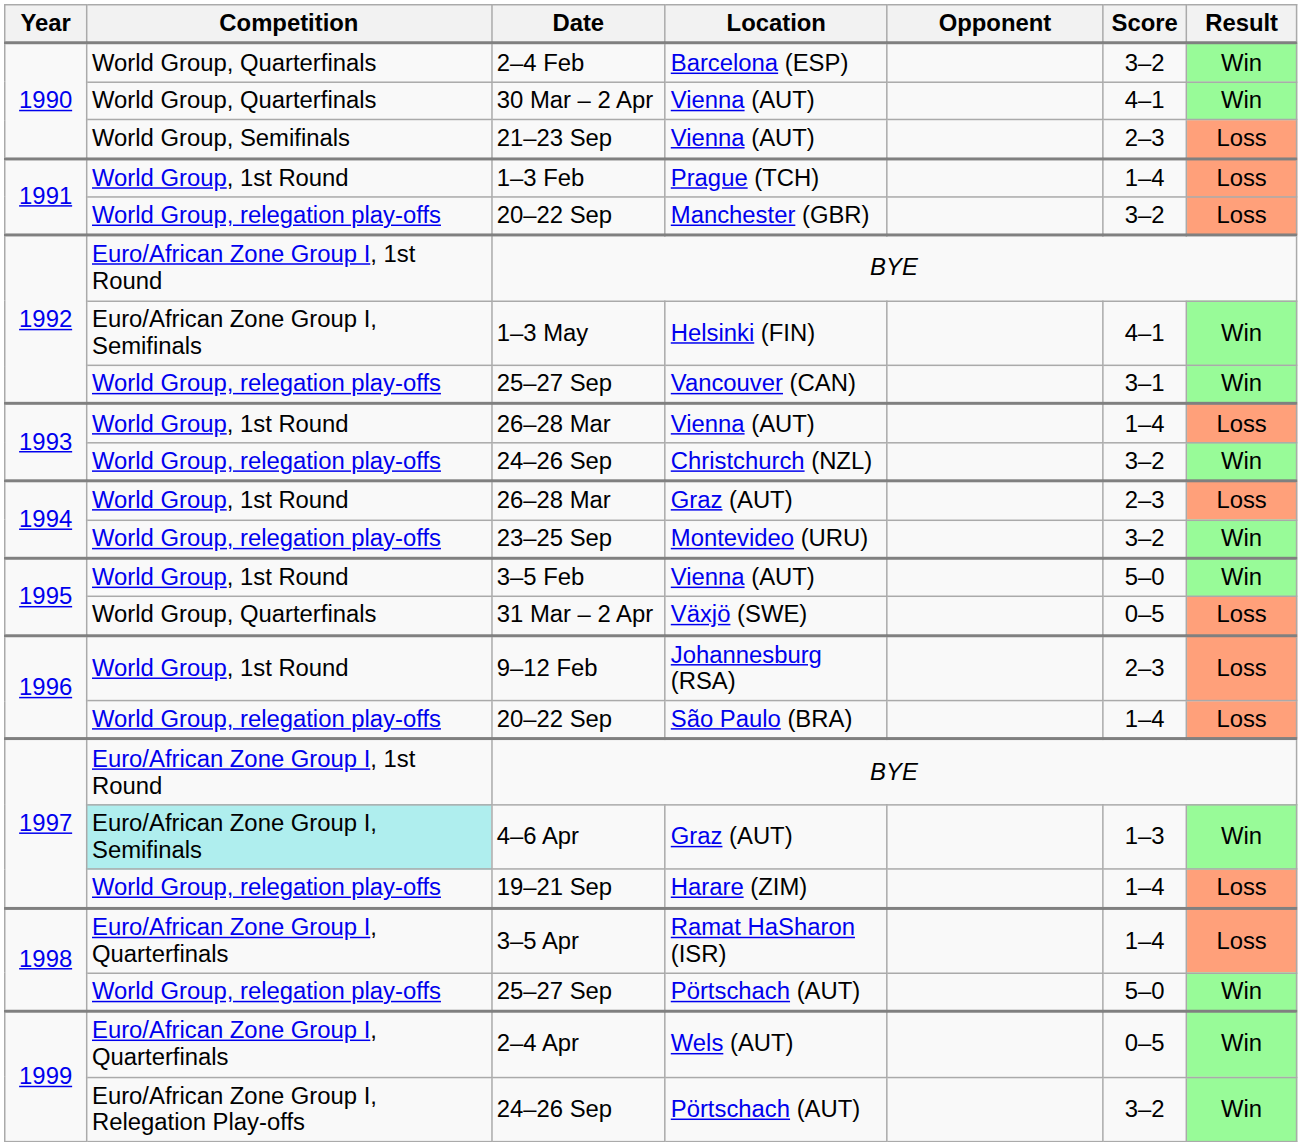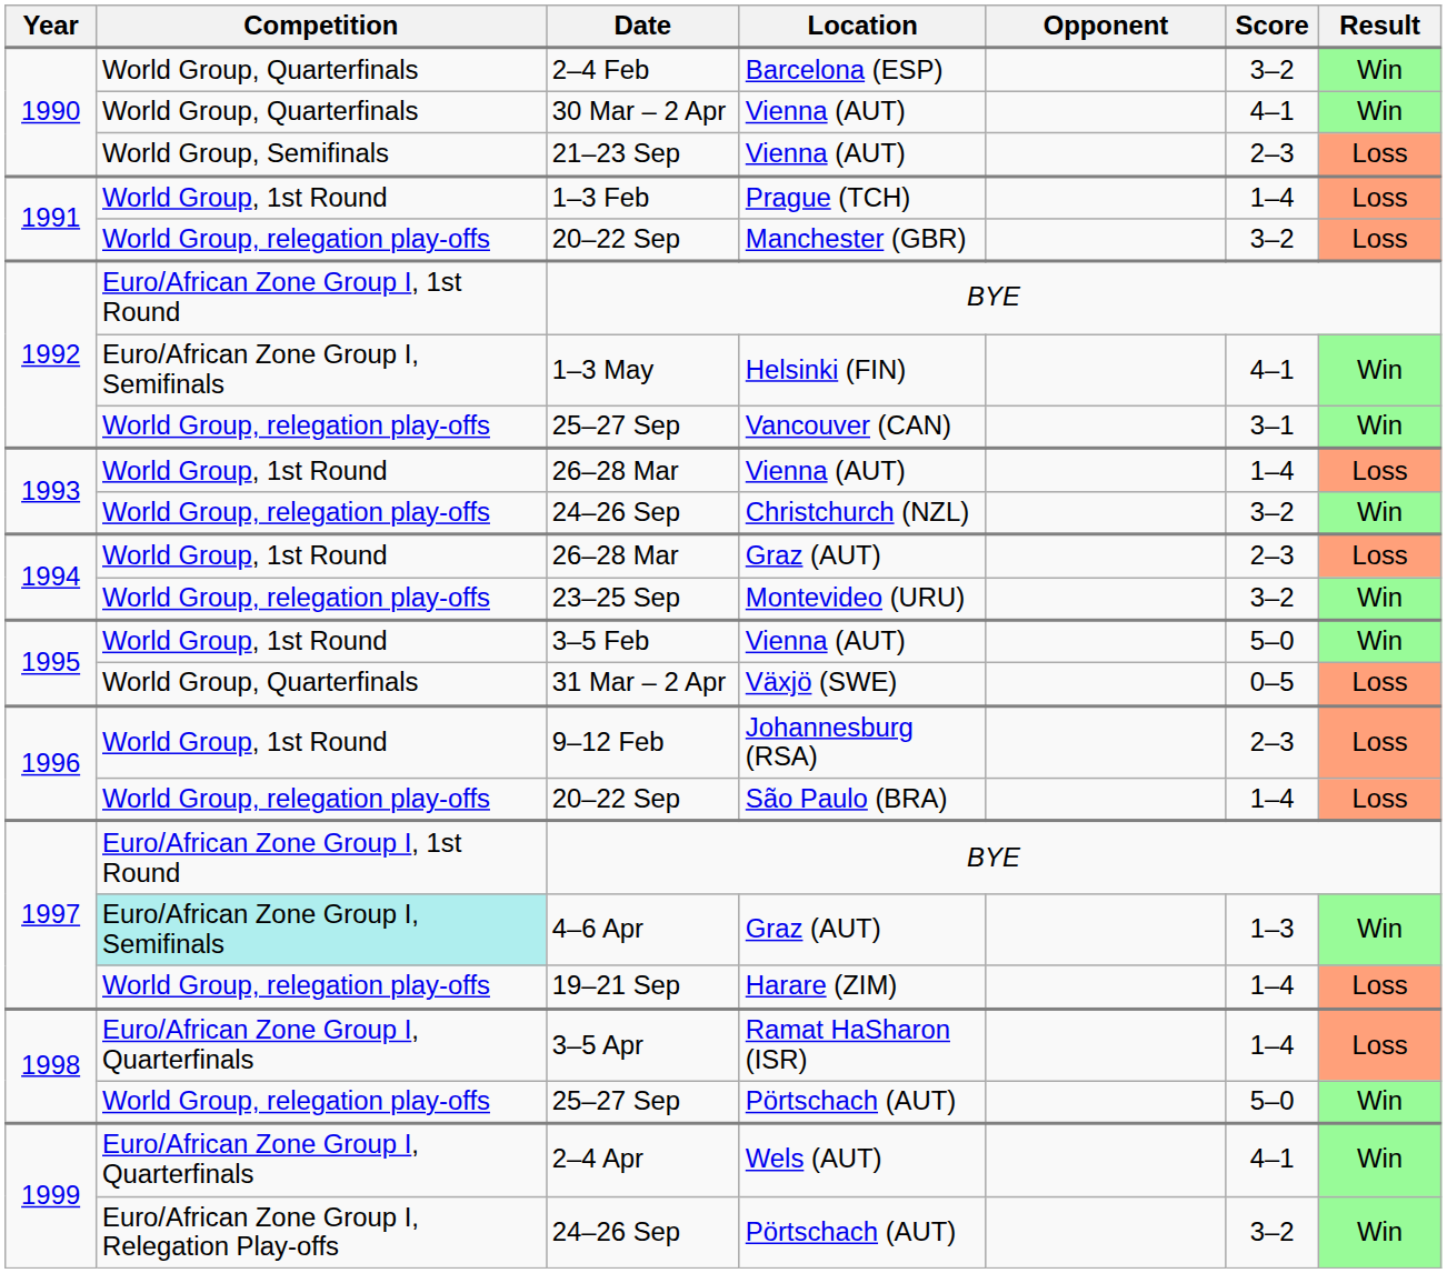2–4 Apr | Score: 0–5 -> 4–1
